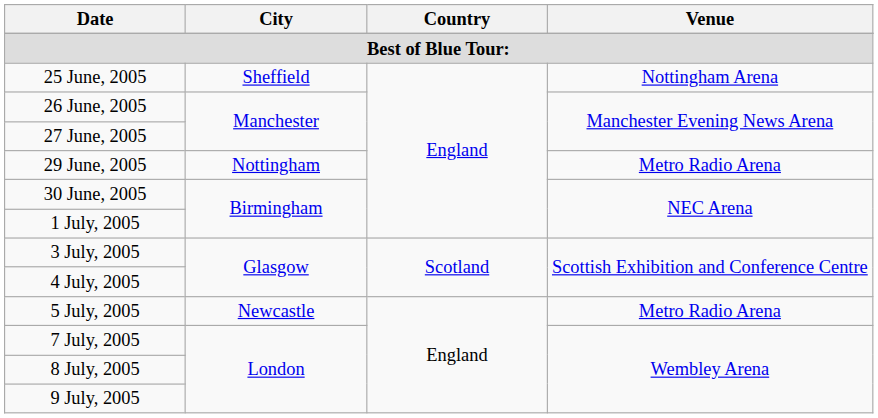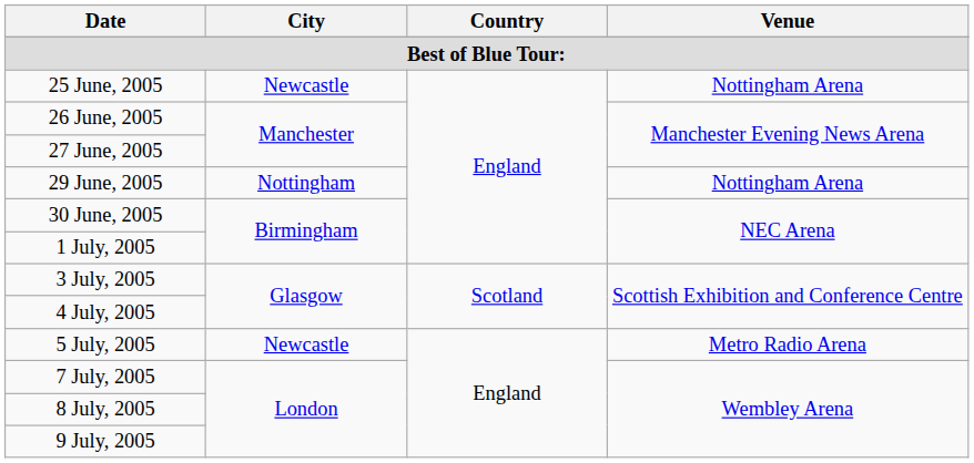25 June, 2005 | City: Sheffield -> Newcastle
29 June, 2005 | Venue: Metro Radio Arena -> Nottingham Arena
